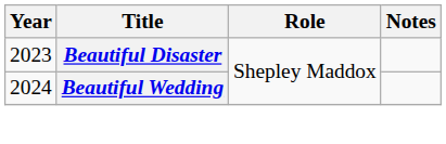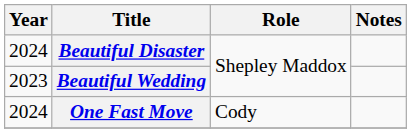Beautiful Disaster | Year: 2023 -> 2024
Beautiful Wedding | Year: 2024 -> 2023
+ row: 2024 | One Fast Move | Cody
